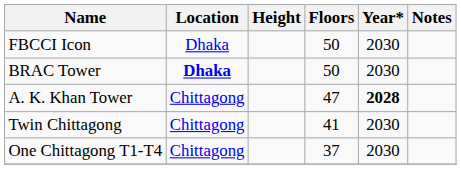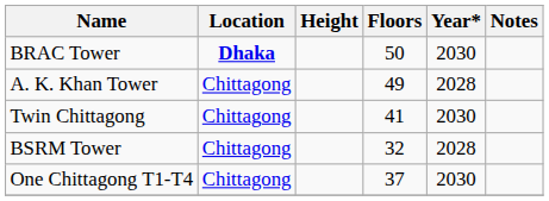- row: FBCCI Icon | Dhaka | 50 | 2030
A. K. Khan Tower | Floors: 47 -> 49
A. K. Khan Tower | Year*: bold -> normal
+ row: BSRM Tower | Chittagong | 32 | 2028
